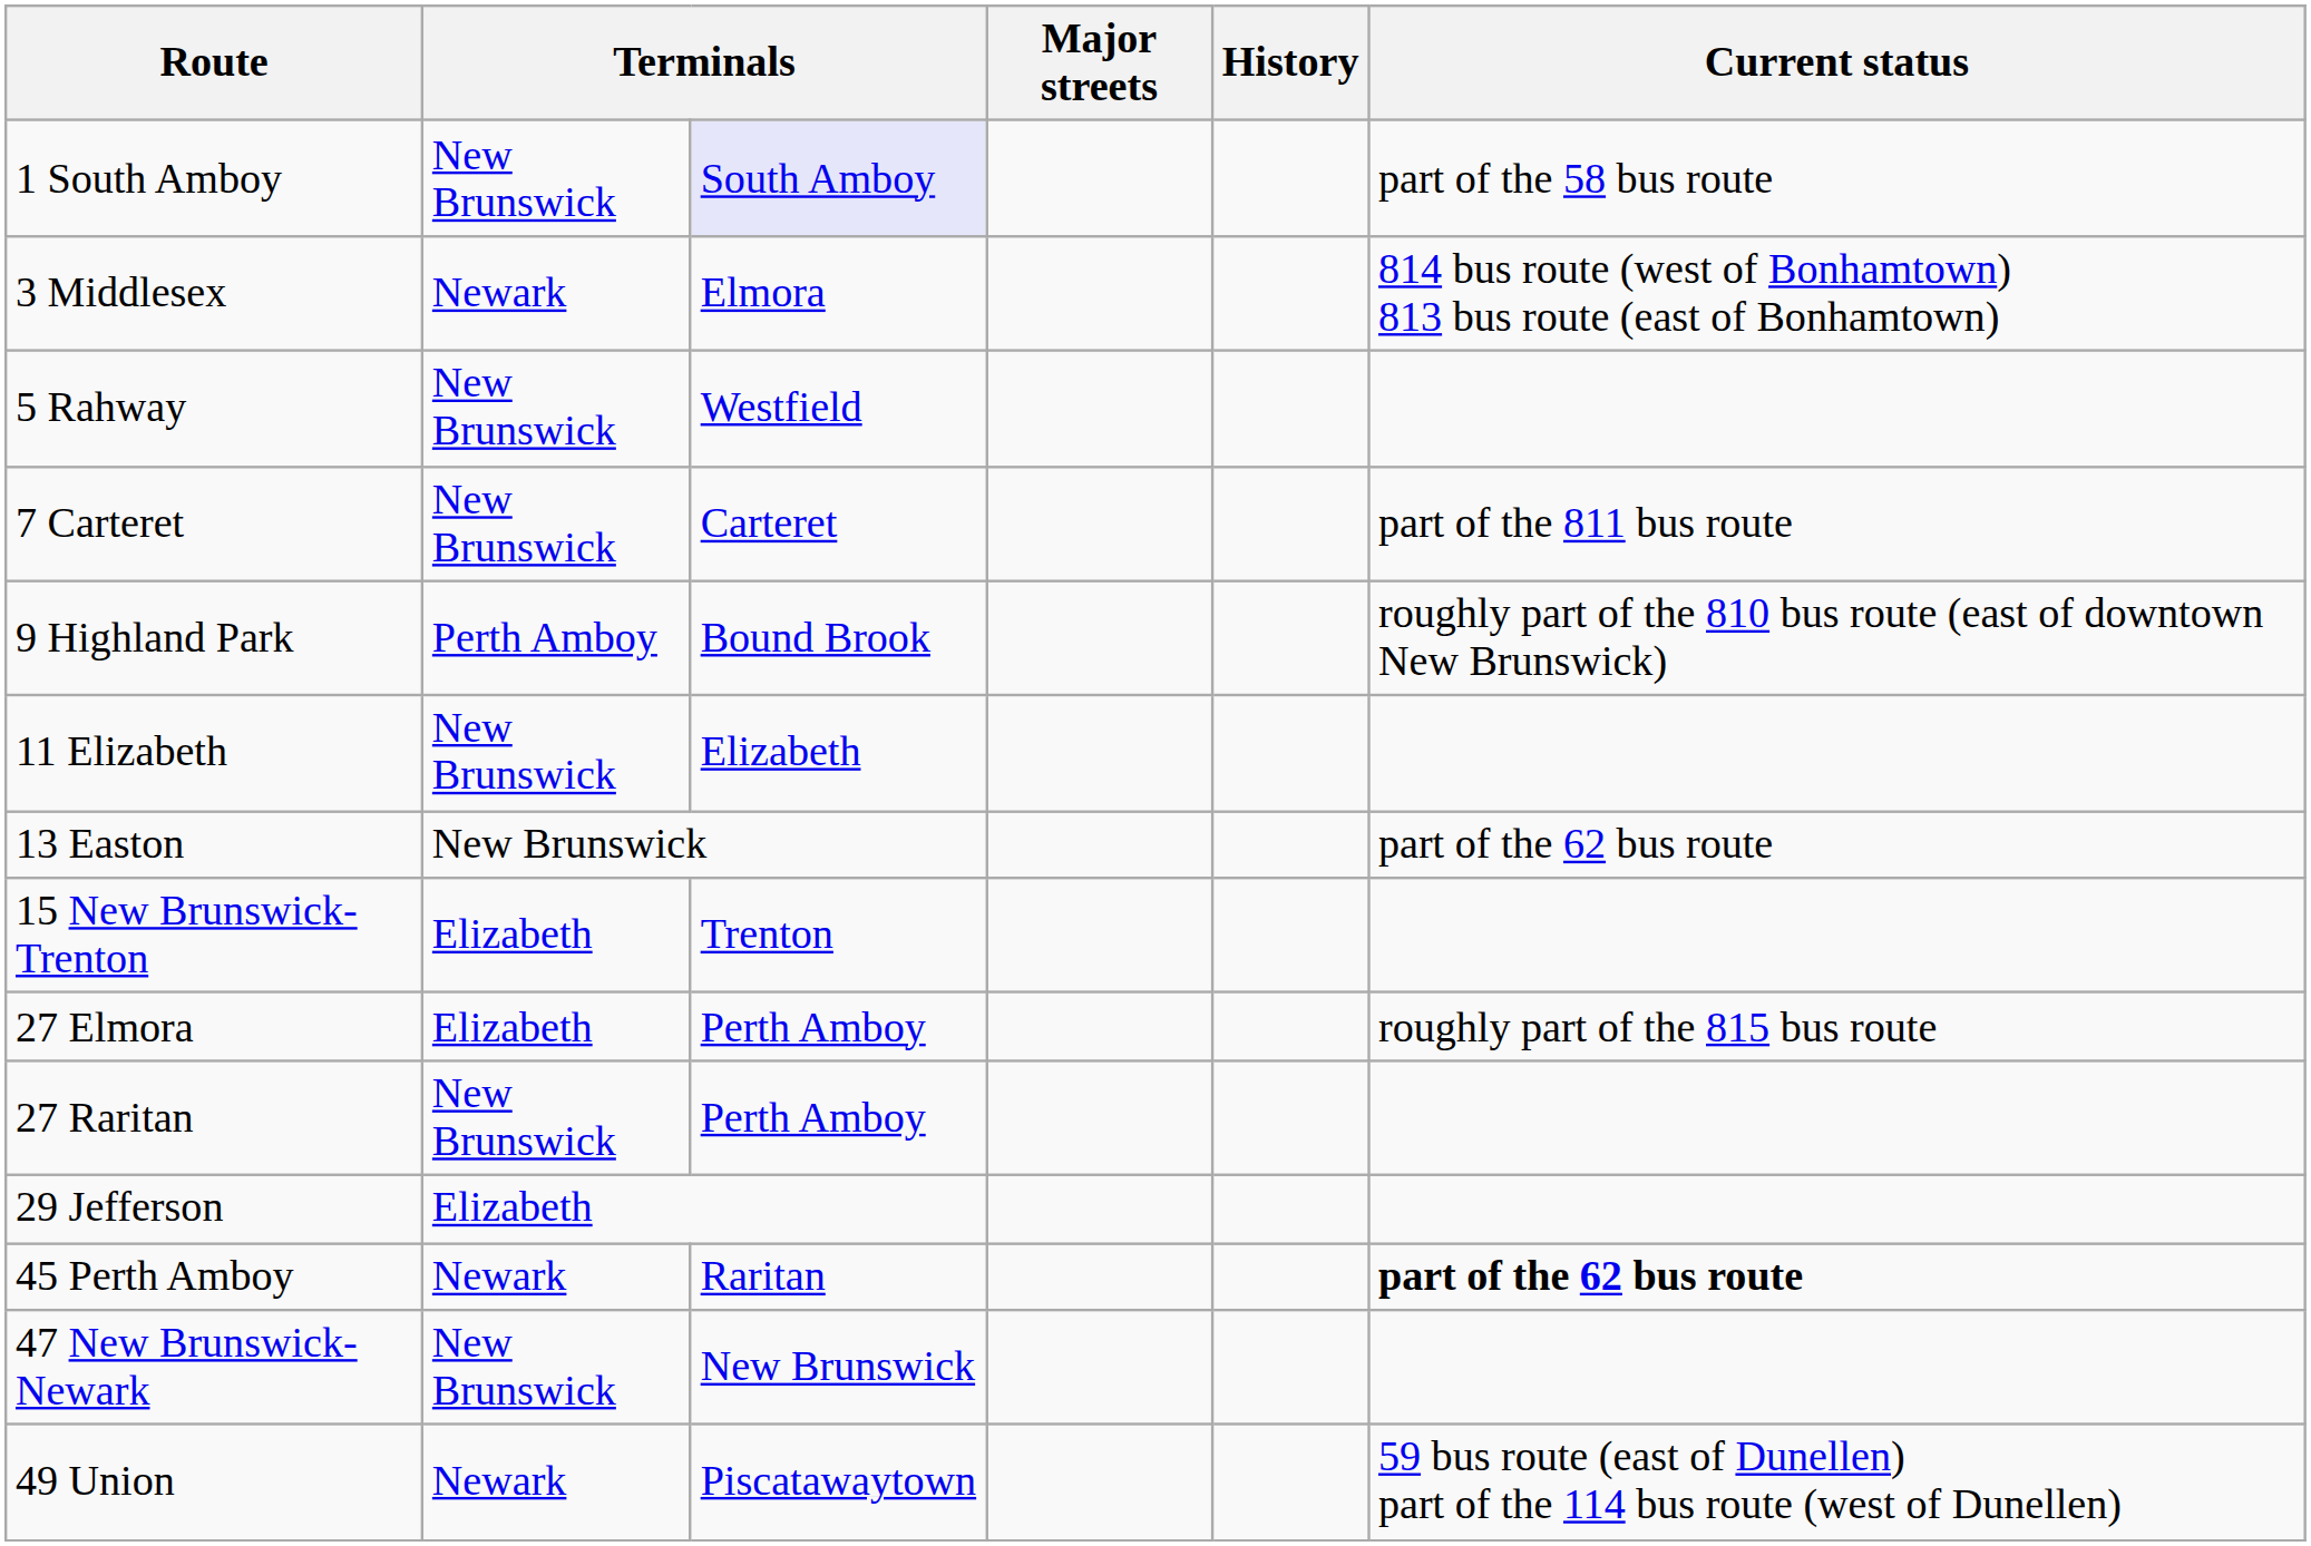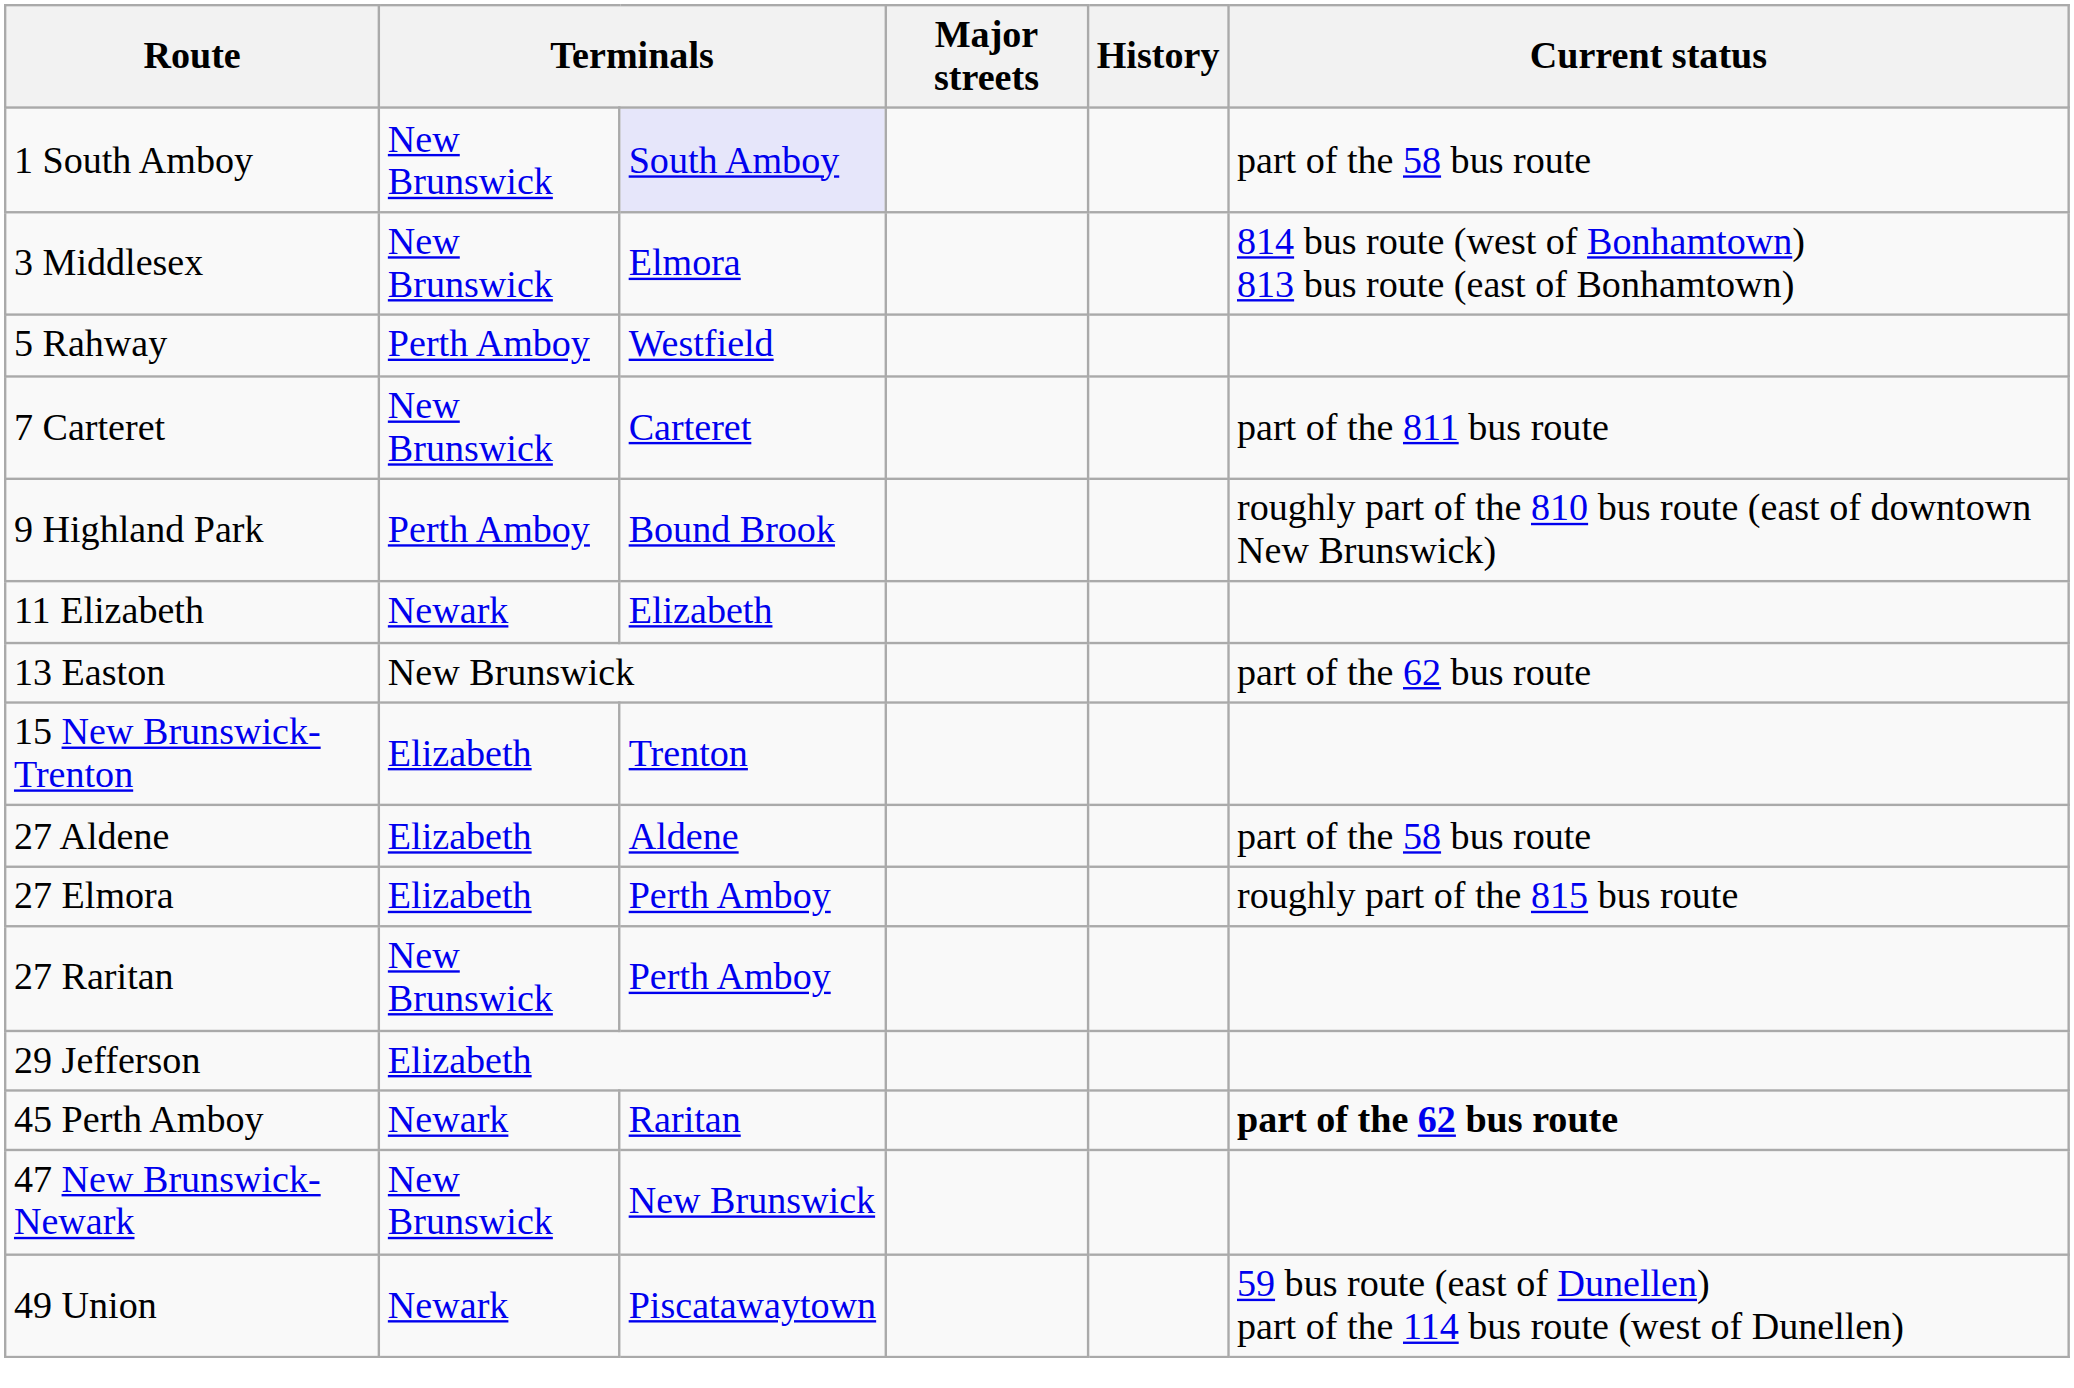3 Middlesex | column 2: Newark -> New Brunswick
5 Rahway | column 2: New Brunswick -> Perth Amboy
11 Elizabeth | column 2: New Brunswick -> Newark
+ row: 27 Aldene | Elizabeth | Aldene | part of the 58 bus route
